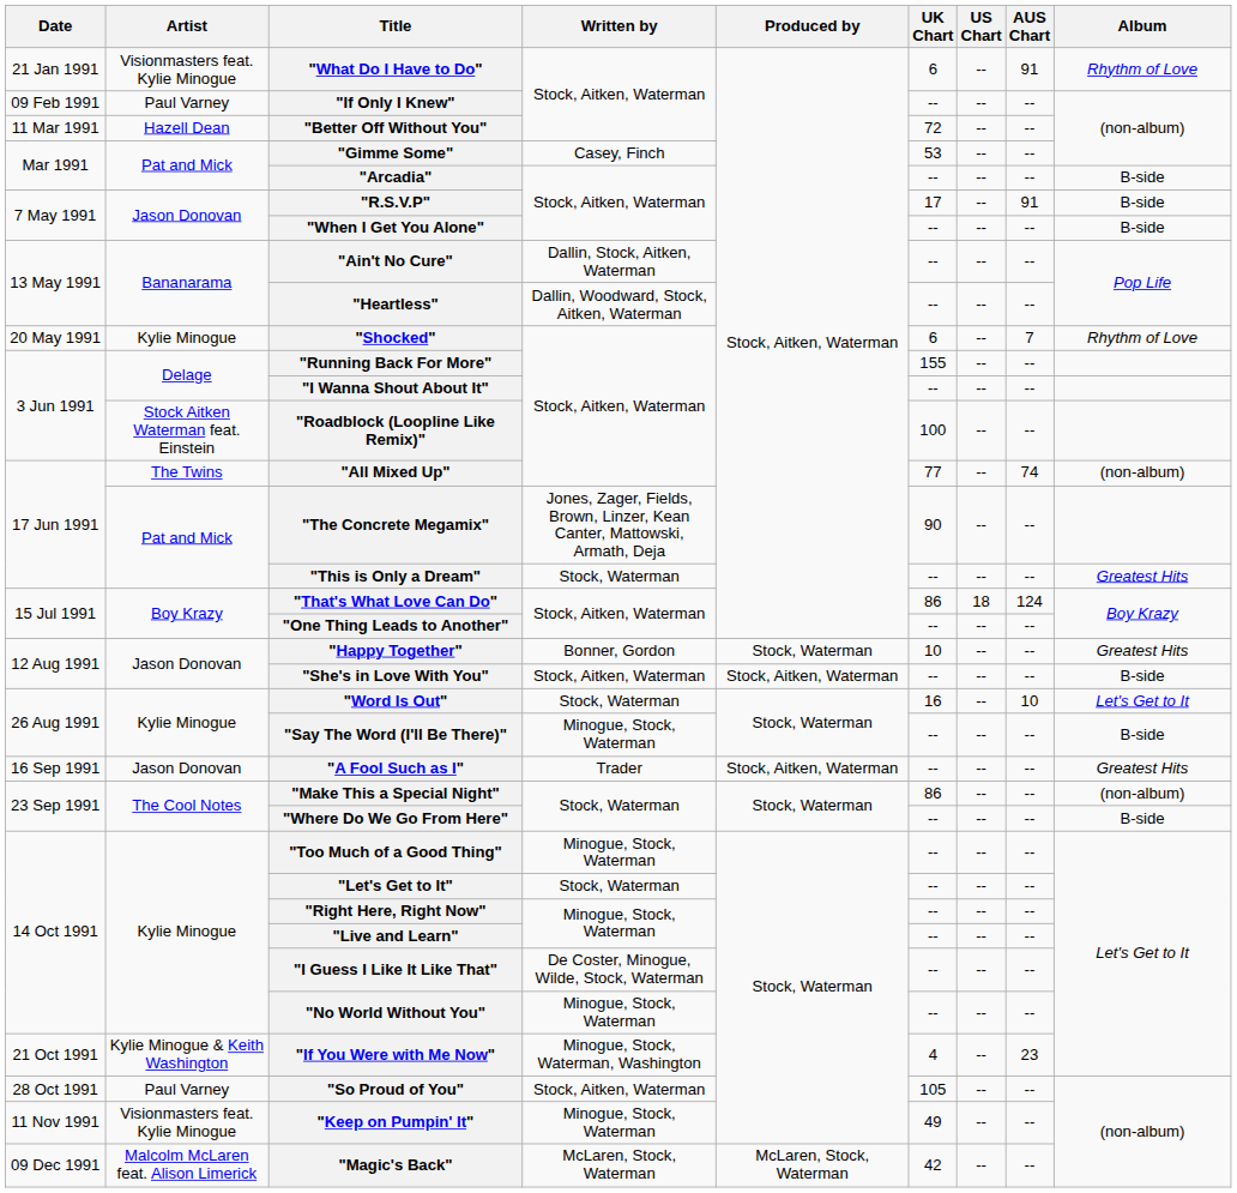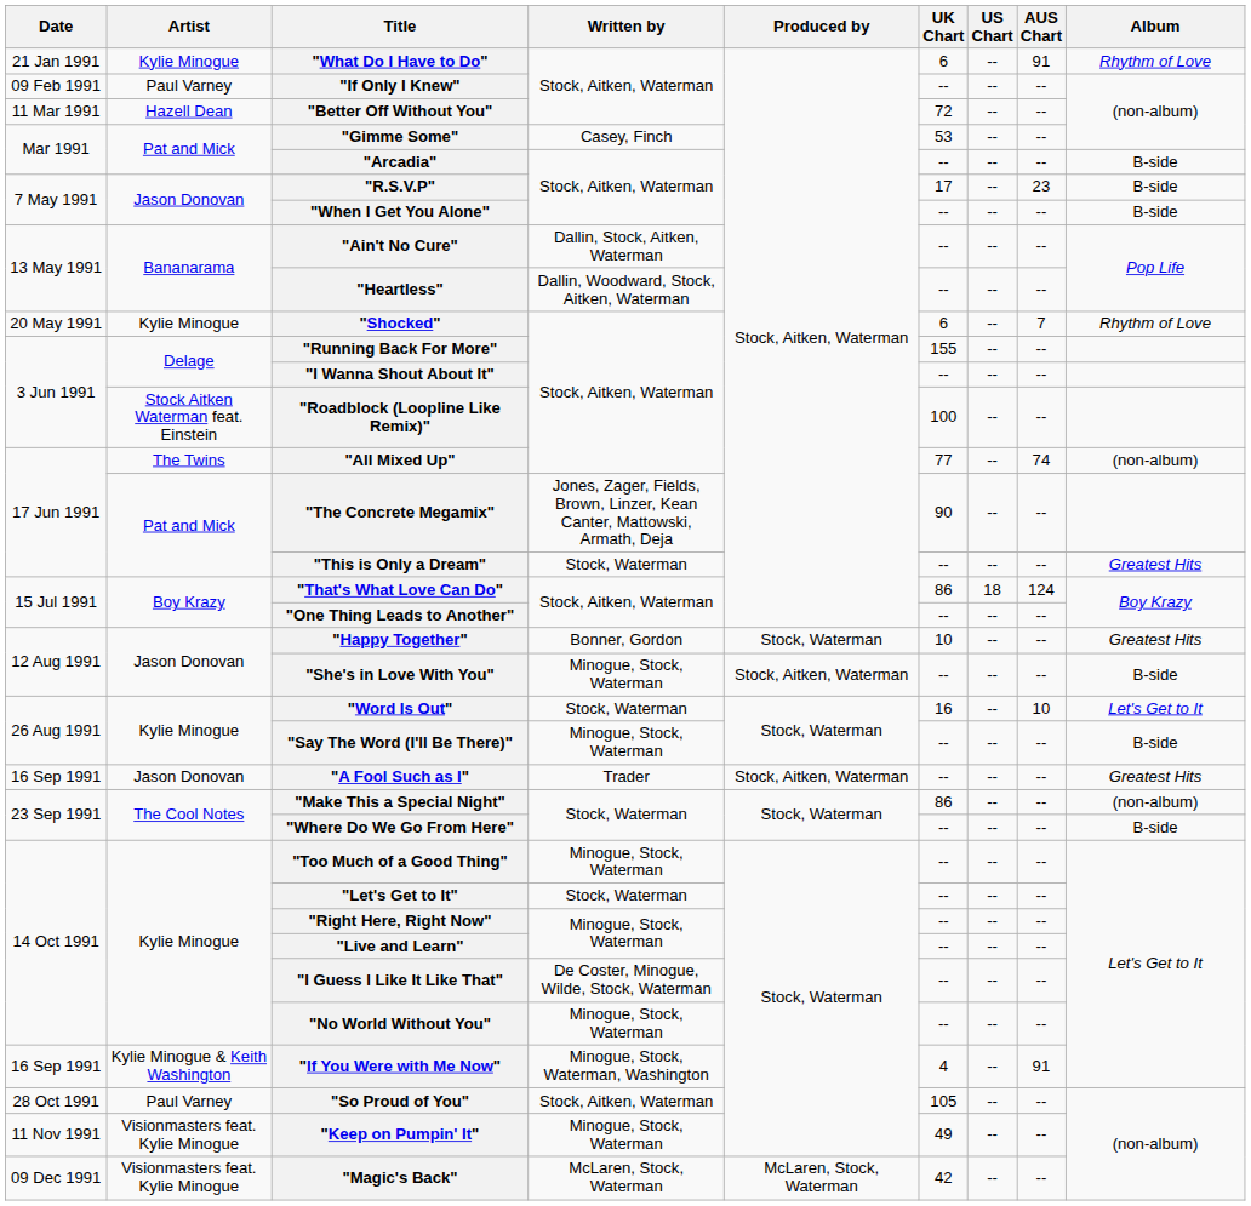"What Do I Have to Do" | Artist: Visionmasters feat. Kylie Minogue -> Kylie Minogue
"R.S.V.P" | AUS Chart: 91 -> 23
"She's in Love With You" | Written by: Stock, Aitken, Waterman -> Minogue, Stock, Waterman
"If You Were with Me Now" | Date: 21 Oct 1991 -> 16 Sep 1991
"If You Were with Me Now" | AUS Chart: 23 -> 91
"Magic's Back" | Artist: Malcolm McLaren feat. Alison Limerick -> Visionmasters feat. Kylie Minogue
